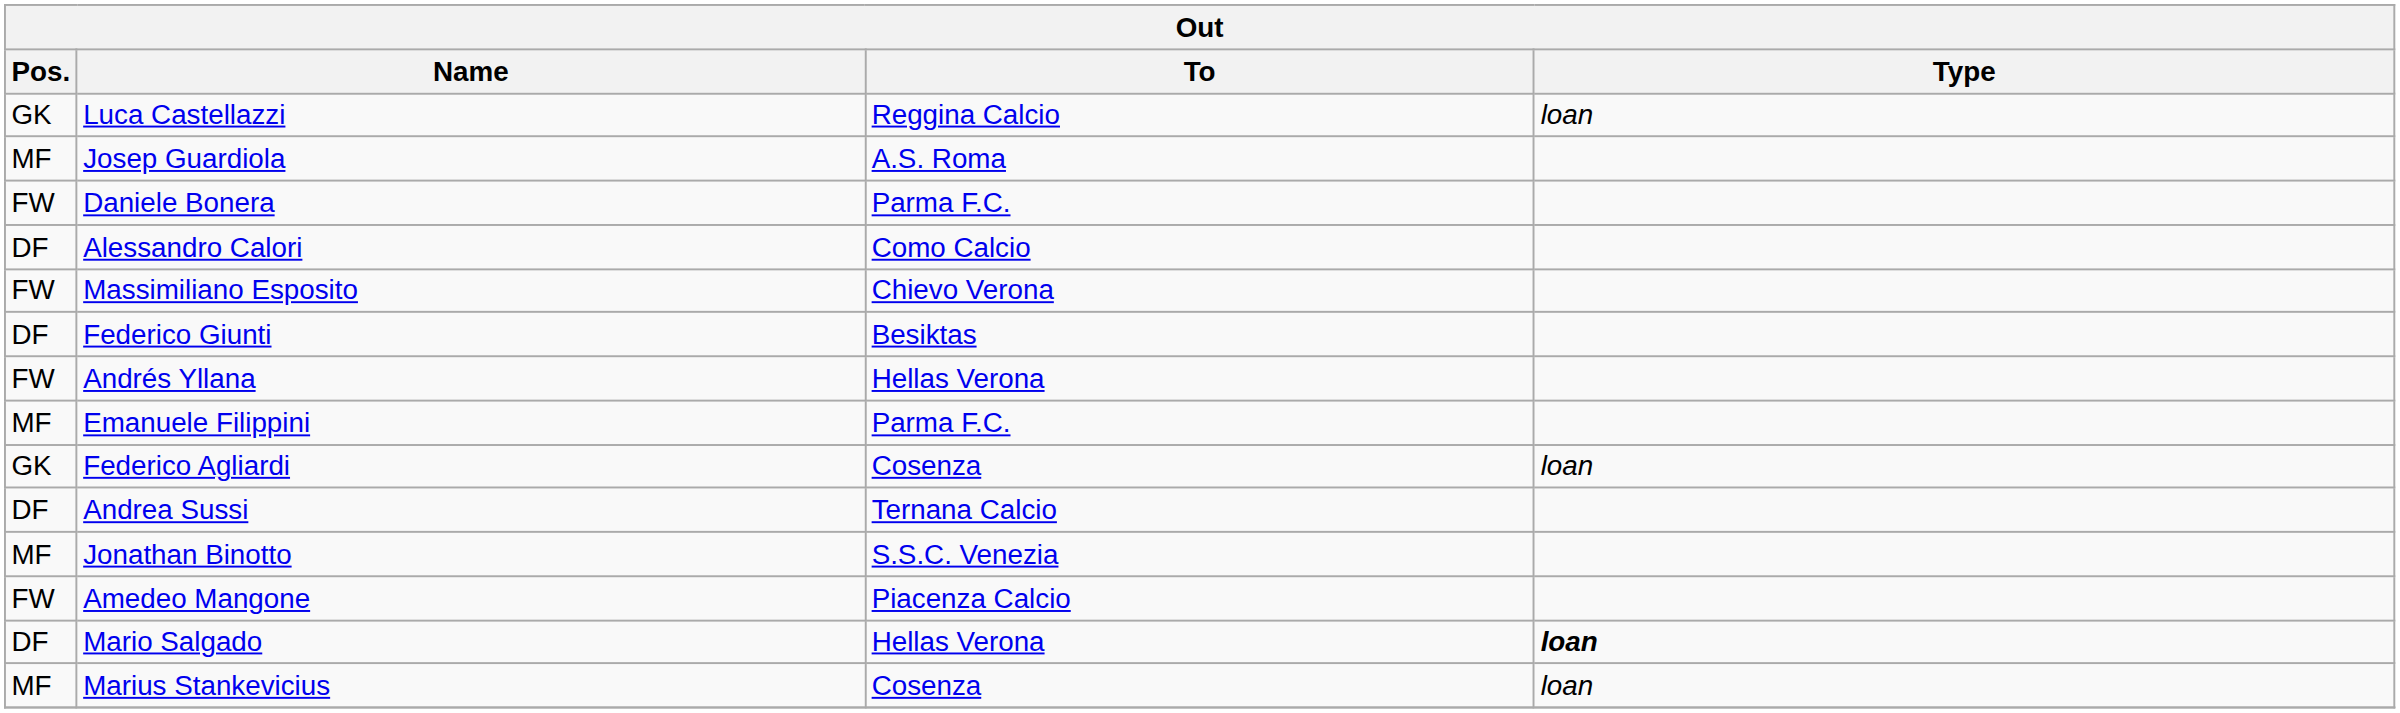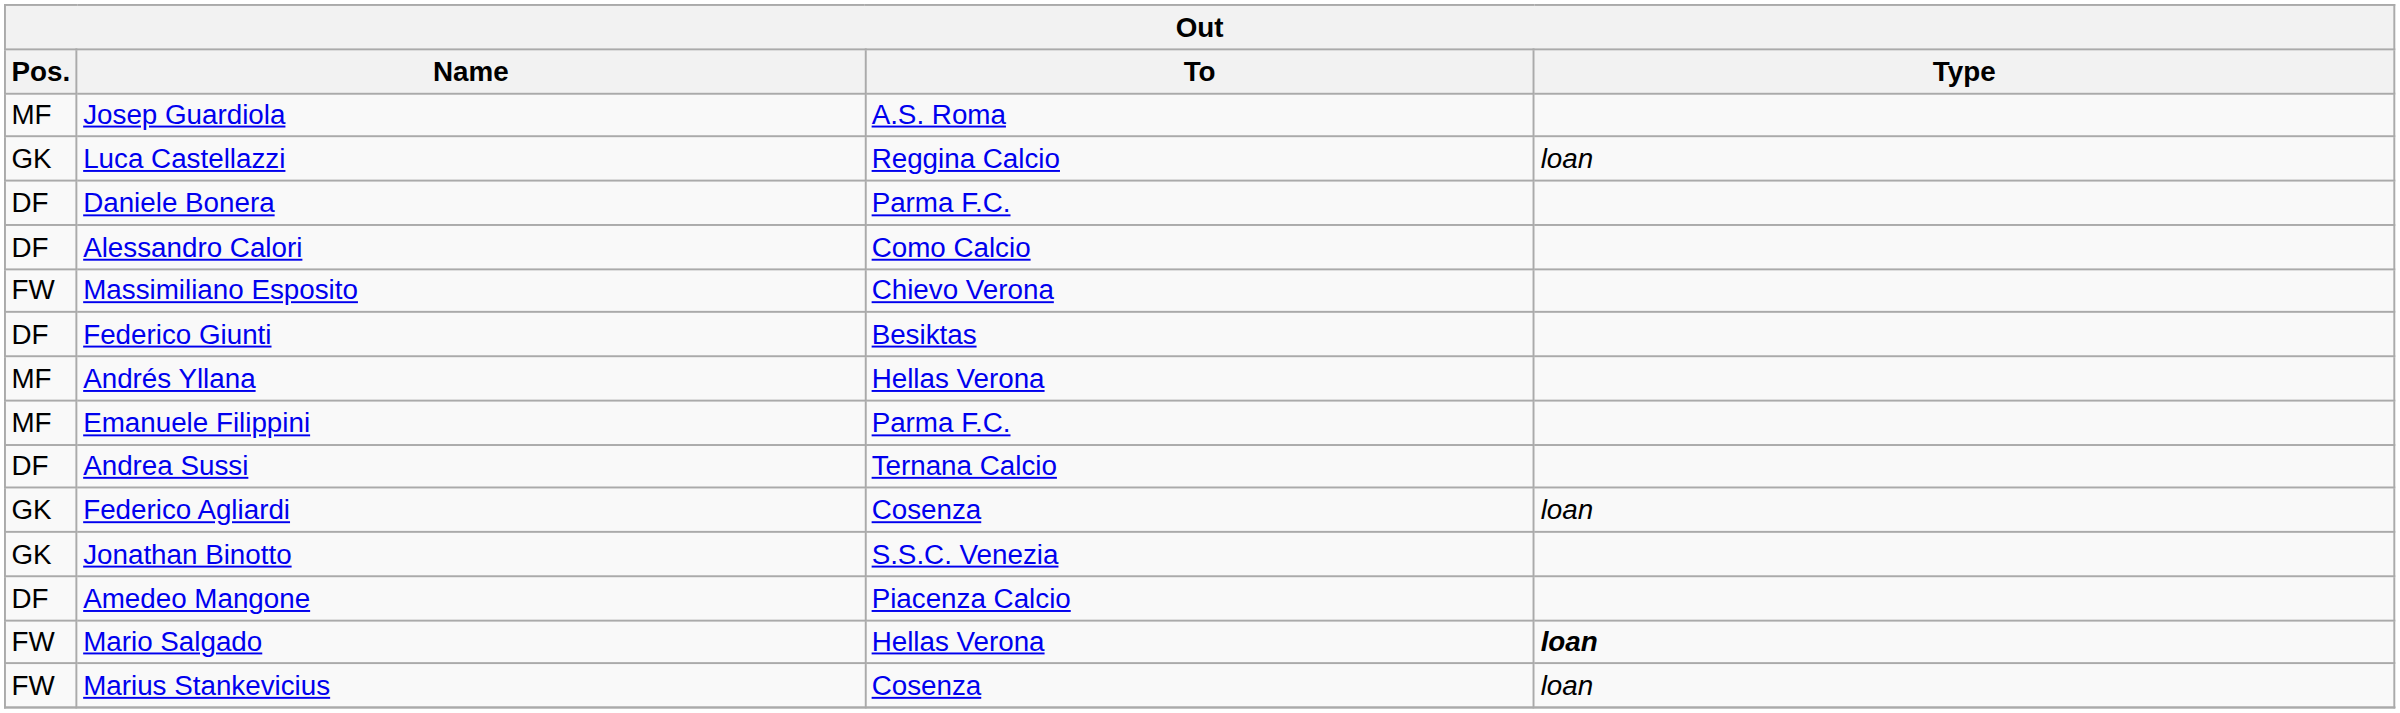rows swapped: Josep Guardiola <-> Luca Castellazzi
Daniele Bonera | Pos.: FW -> DF
Andrés Yllana | Pos.: FW -> MF
rows swapped: Federico Agliardi <-> Andrea Sussi
Jonathan Binotto | Pos.: MF -> GK
Amedeo Mangone | Pos.: FW -> DF
Mario Salgado | Pos.: DF -> FW
Marius Stankevicius | Pos.: MF -> FW
